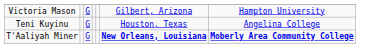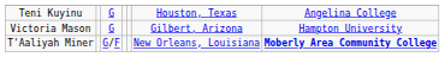rows swapped: Teni Kuyinu <-> Victoria Mason
T'Aaliyah Miner | column 3: G -> G/F
T'Aaliyah Miner | column 6: bold -> normal
